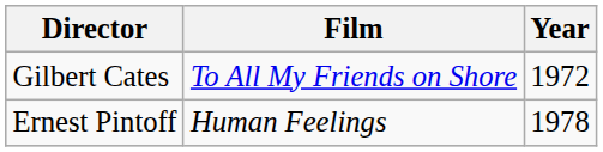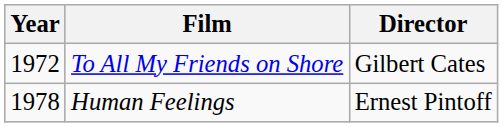columns swapped: Year <-> Director
